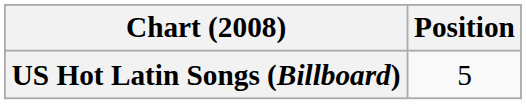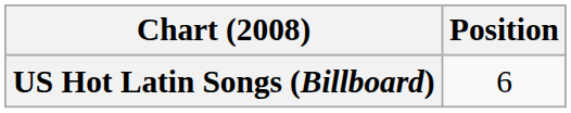US Hot Latin Songs (Billboard) | Position: 5 -> 6
